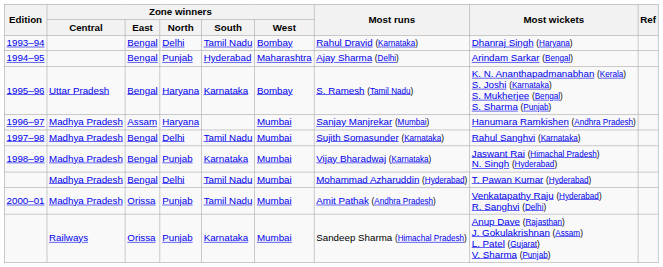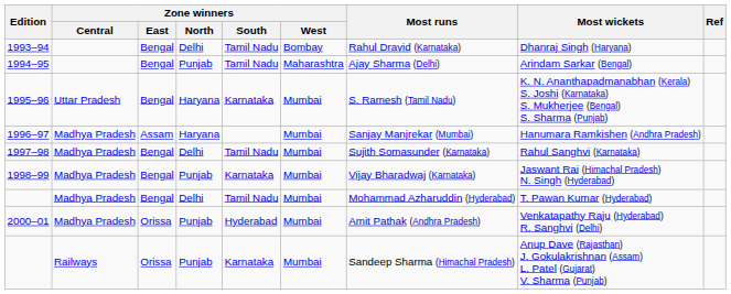1994–95 | Zone winners / South: Hyderabad -> Tamil Nadu
1995–96 | Zone winners / West: Bombay -> Mumbai
2000–01 | Zone winners / South: Tamil Nadu -> Hyderabad
